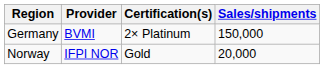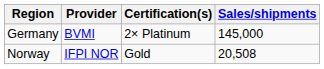Germany | Sales/shipments: 150,000 -> 145,000
Norway | Sales/shipments: 20,000 -> 20,508
